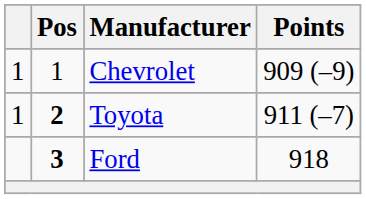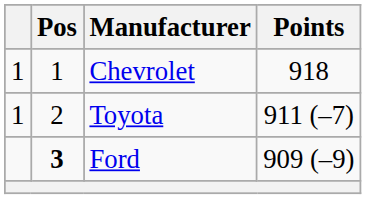Chevrolet | Points: 909 (–9) -> 918
Toyota | Pos: bold -> normal
Ford | Points: 918 -> 909 (–9)
